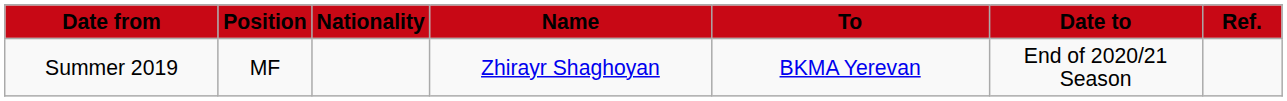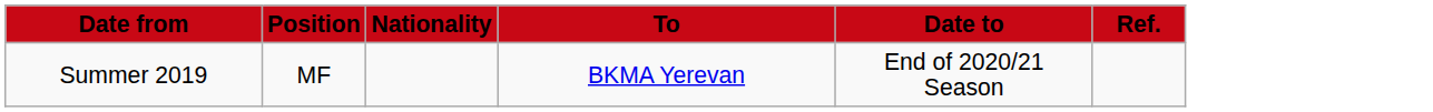- column: Name | Zhirayr Shaghoyan
